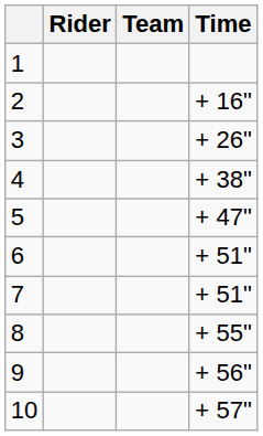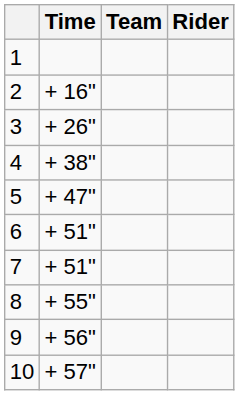columns swapped: Rider <-> Time
